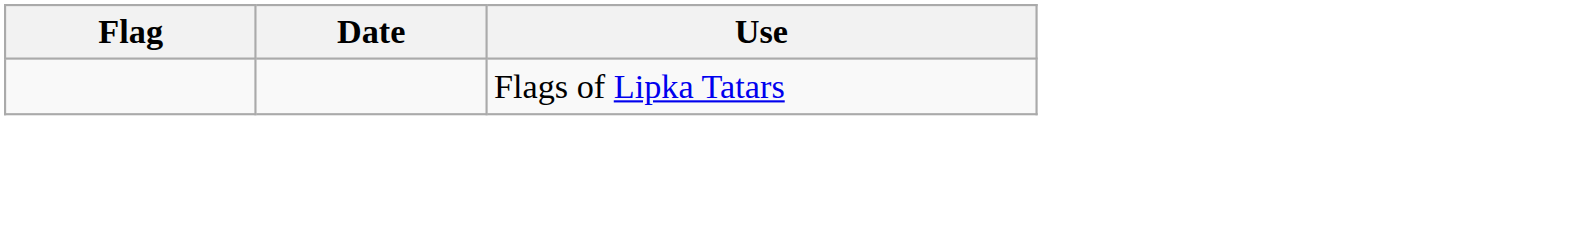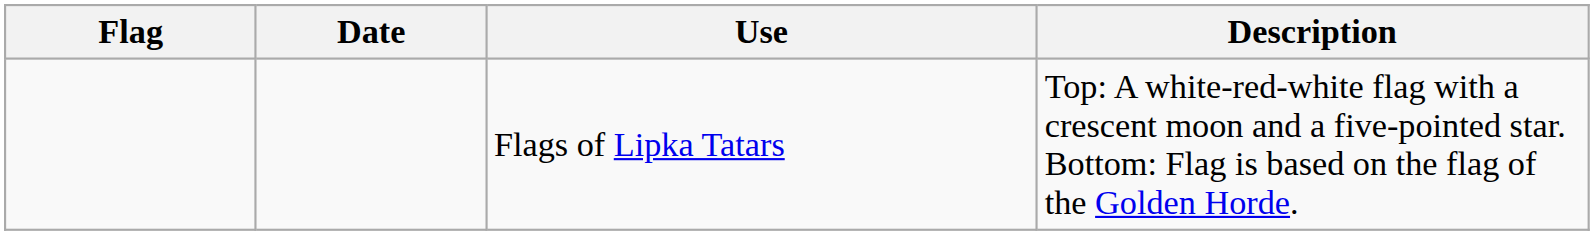+ column: Description | Top: A white-red-white flag with a crescent moon and a five-pointed star. Bottom: Flag is based on the flag of the Golden Horde.
